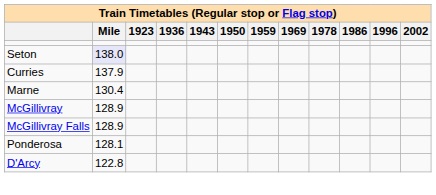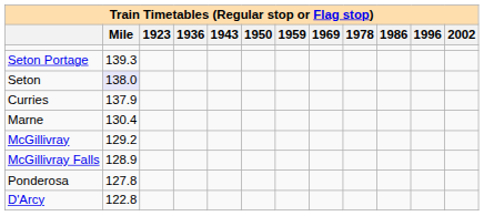+ row: Seton Portage | 139.3
McGillivray | Mile: 128.9 -> 129.2
Ponderosa | Mile: 128.1 -> 127.8
